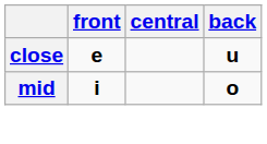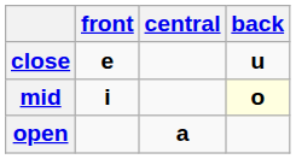mid | back: no background -> lightyellow background
+ row: open | a
